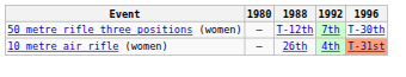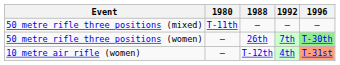+ row: 50 metre rifle three positions (mixed) | T-11th | — | — | —
50 metre rifle three positions (women) | 1988: T-12th -> 26th
50 metre rifle three positions (women) | 1996: no background -> lightgreen background
10 metre air rifle (women) | 1988: 26th -> T-12th
